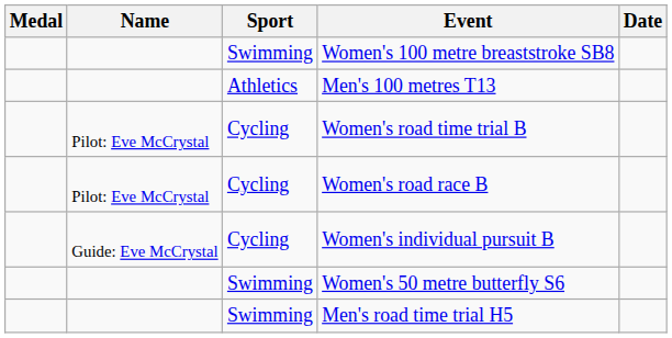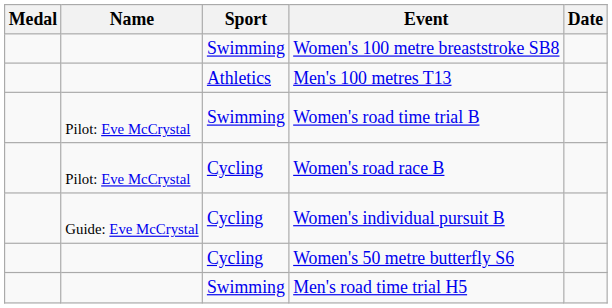Women's road time trial B | Sport: Cycling -> Swimming
Women's 50 metre butterfly S6 | Sport: Swimming -> Cycling
